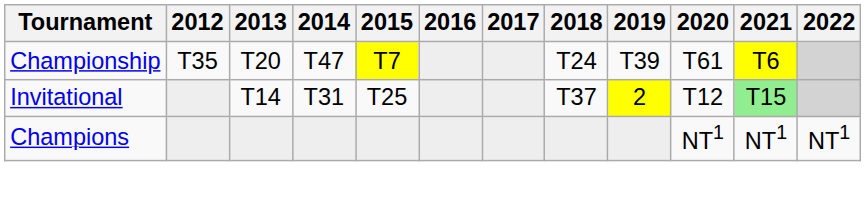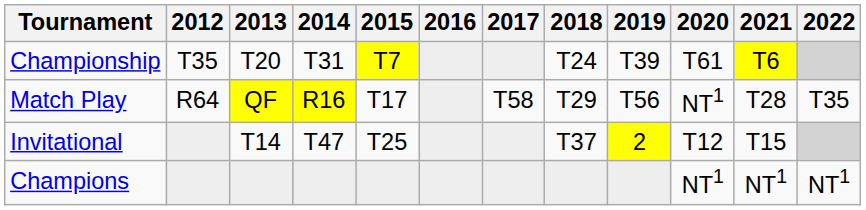Championship | 2014: T47 -> T31
+ row: Match Play | R64 | QF | R16 | T17 | T58 | T29 | T56 | NT1 | T28 | T35
Invitational | 2014: T31 -> T47
Invitational | 2021: lightgreen background -> no background
